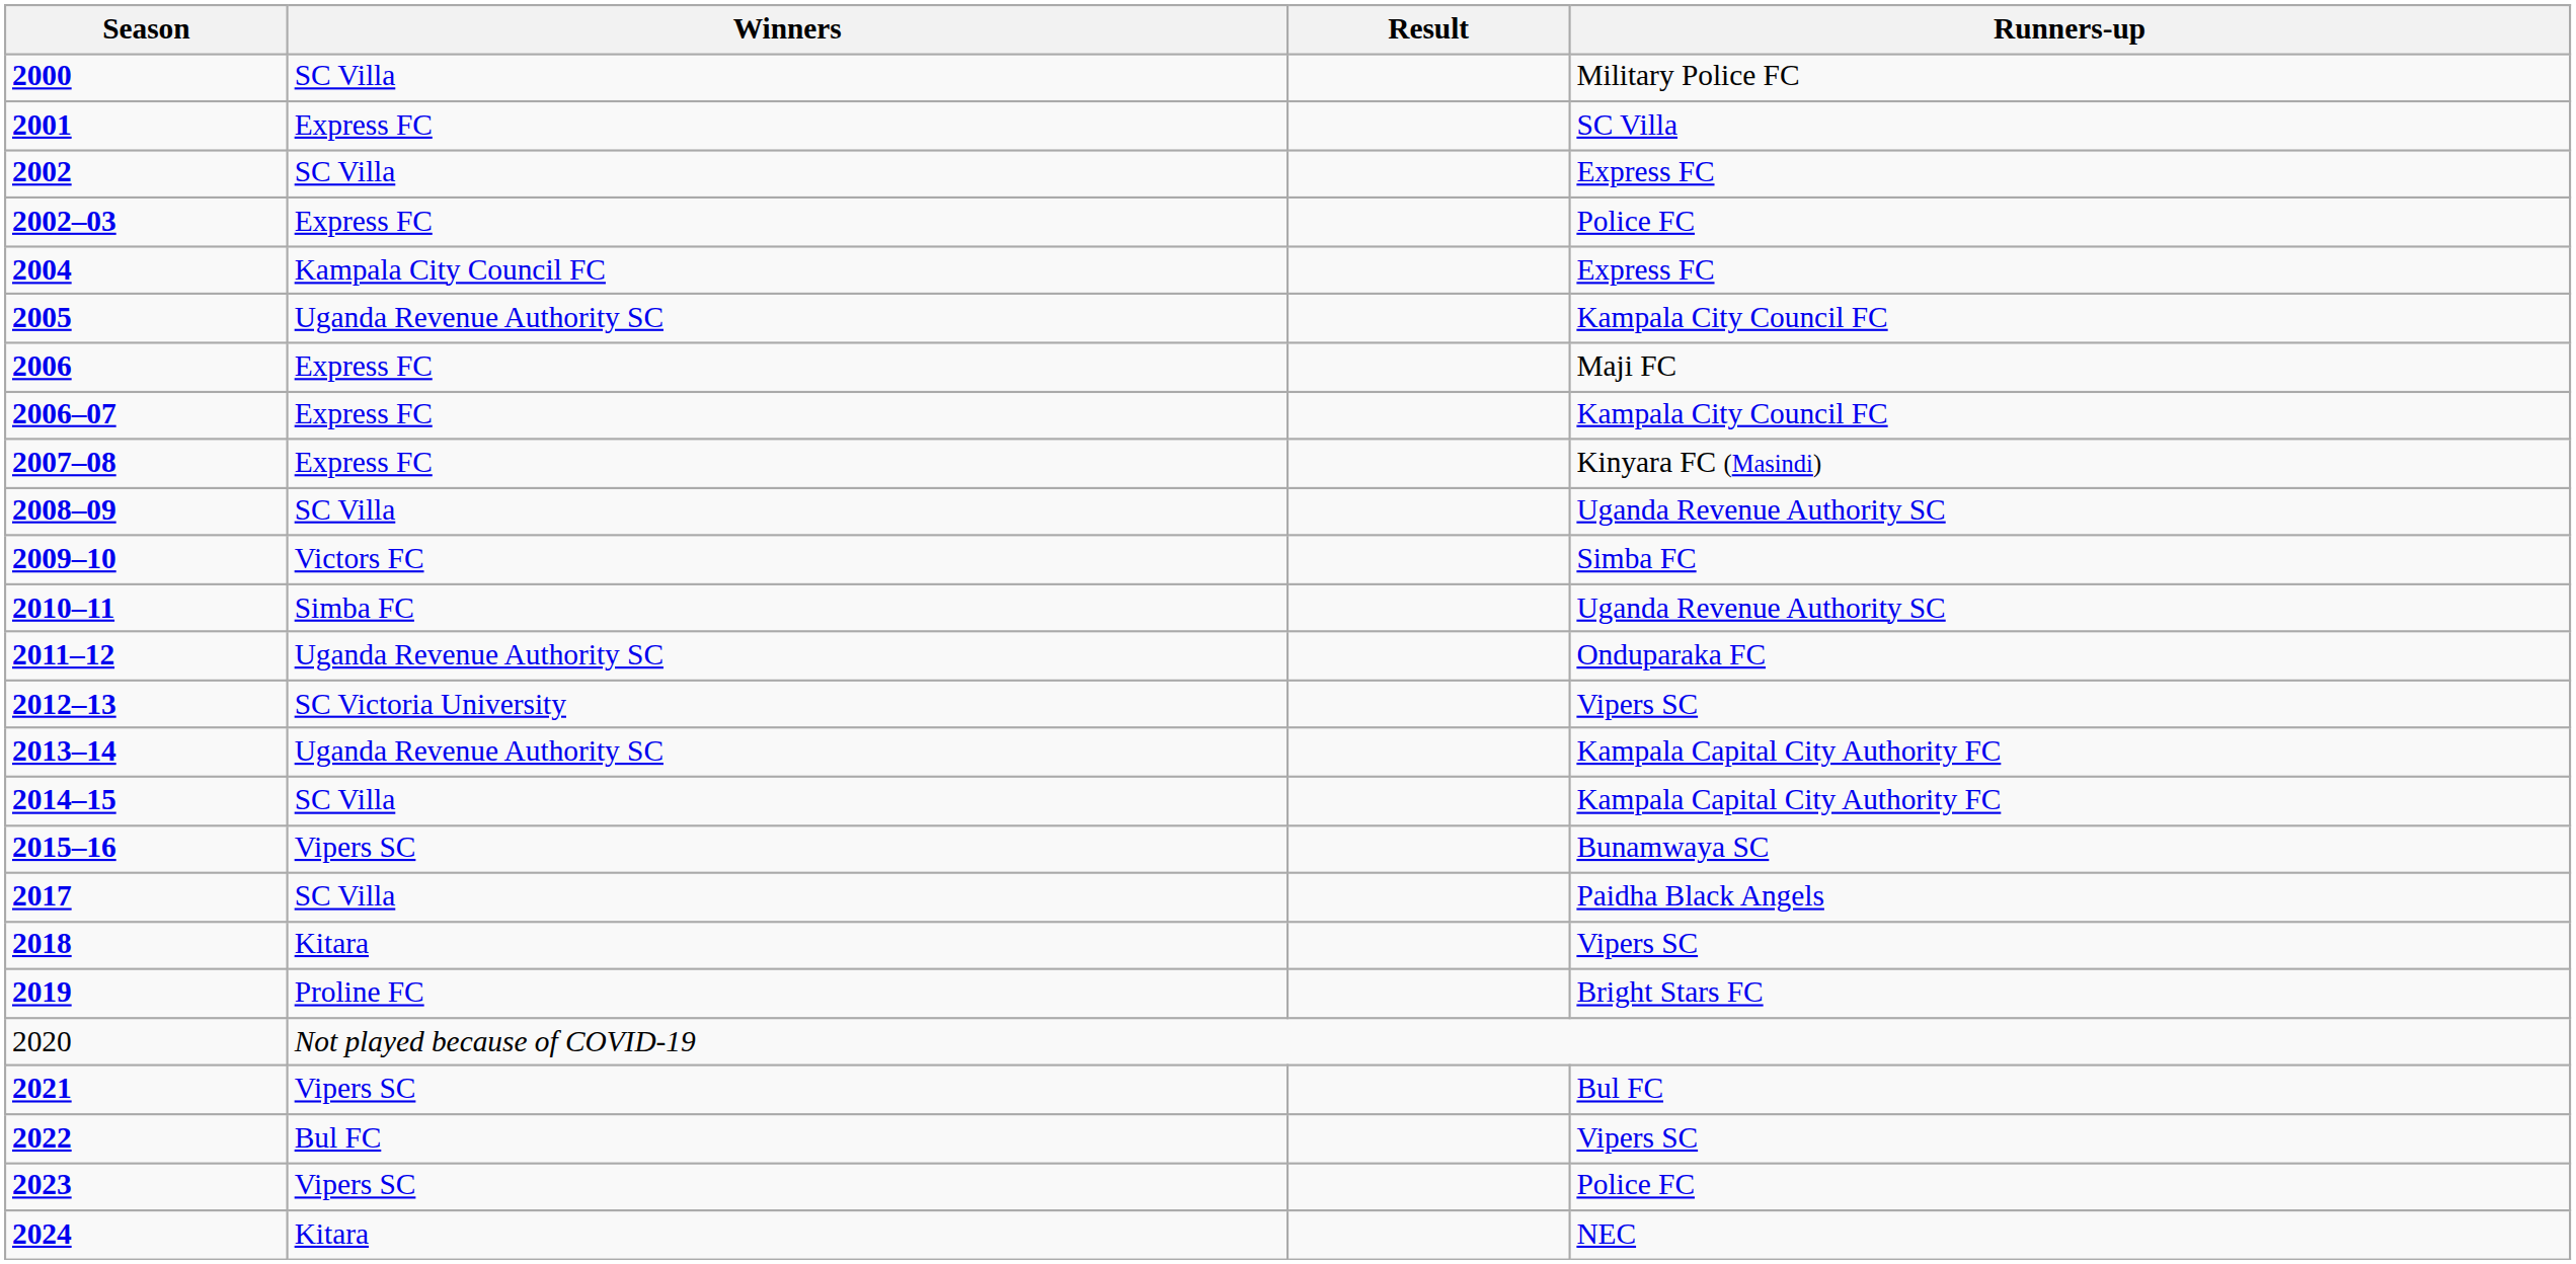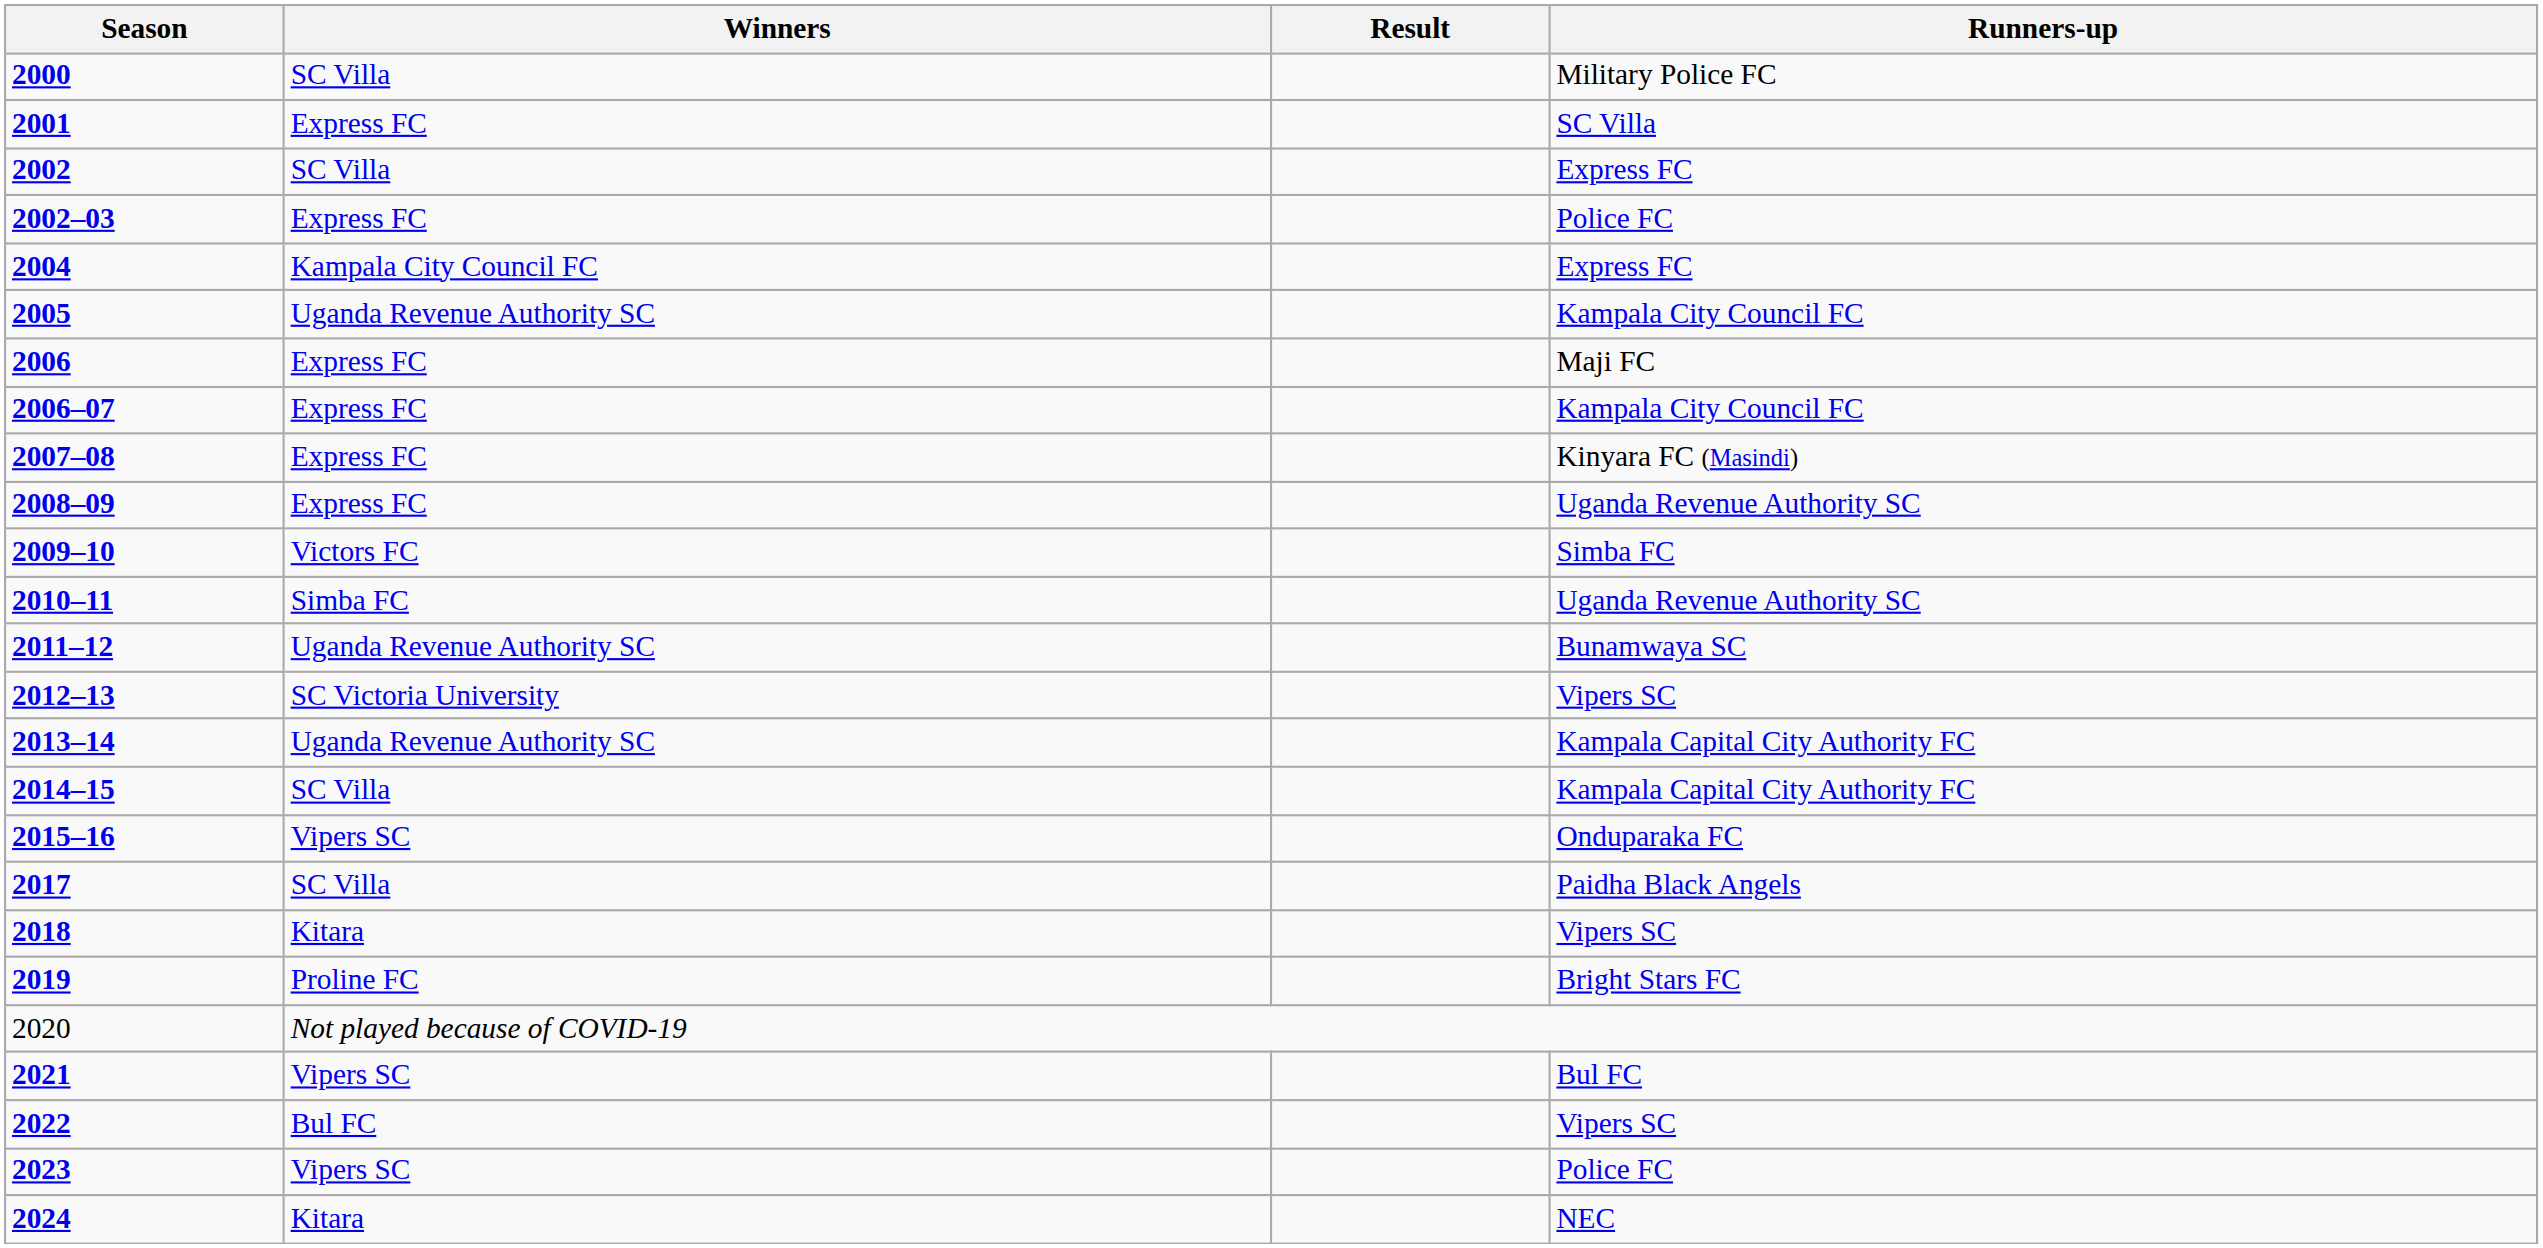2008–09 | Winners: SC Villa -> Express FC
2011–12 | Runners-up: Onduparaka FC -> Bunamwaya SC
2015–16 | Runners-up: Bunamwaya SC -> Onduparaka FC
